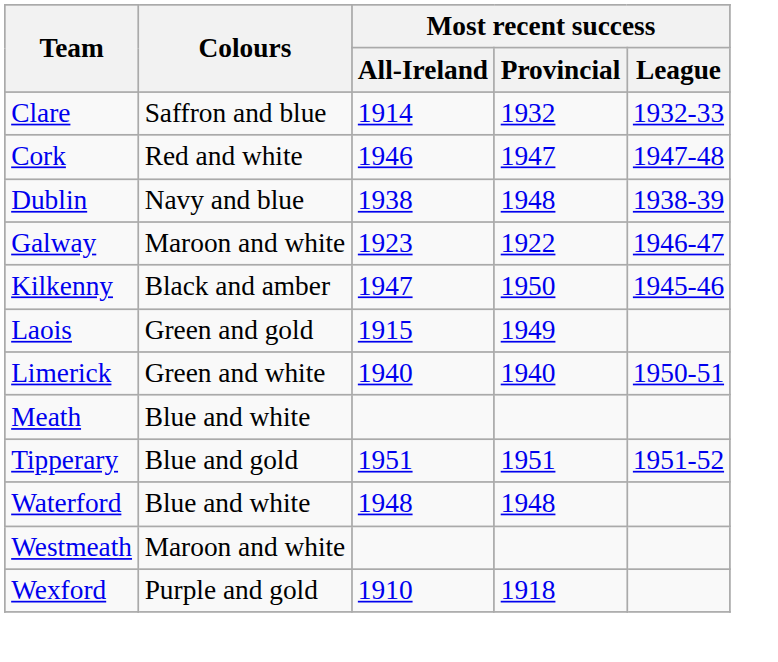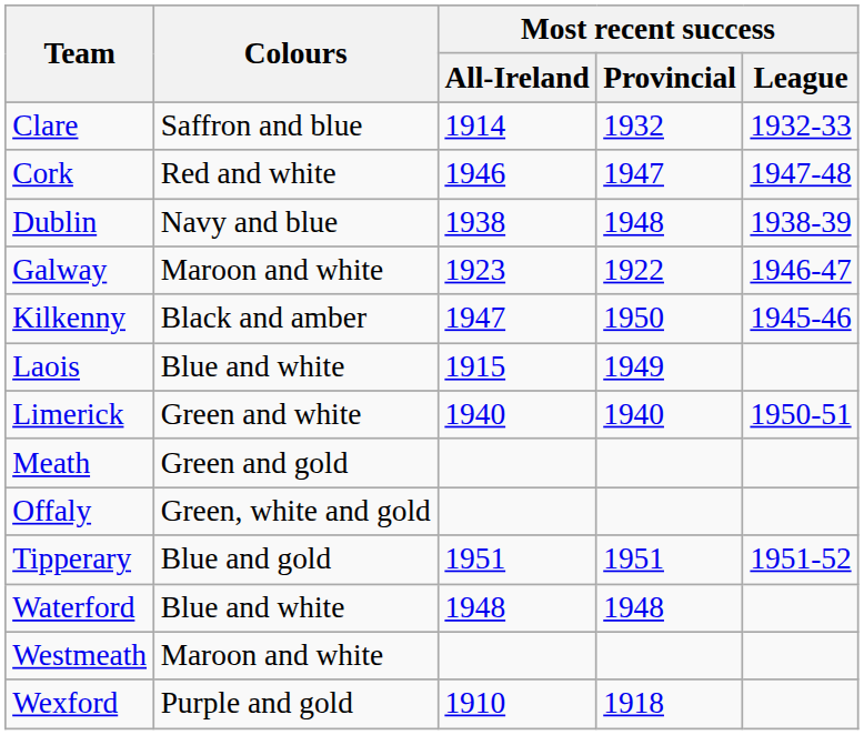Laois | Colours: Green and gold -> Blue and white
Meath | Colours: Blue and white -> Green and gold
+ row: Offaly | Green, white and gold
